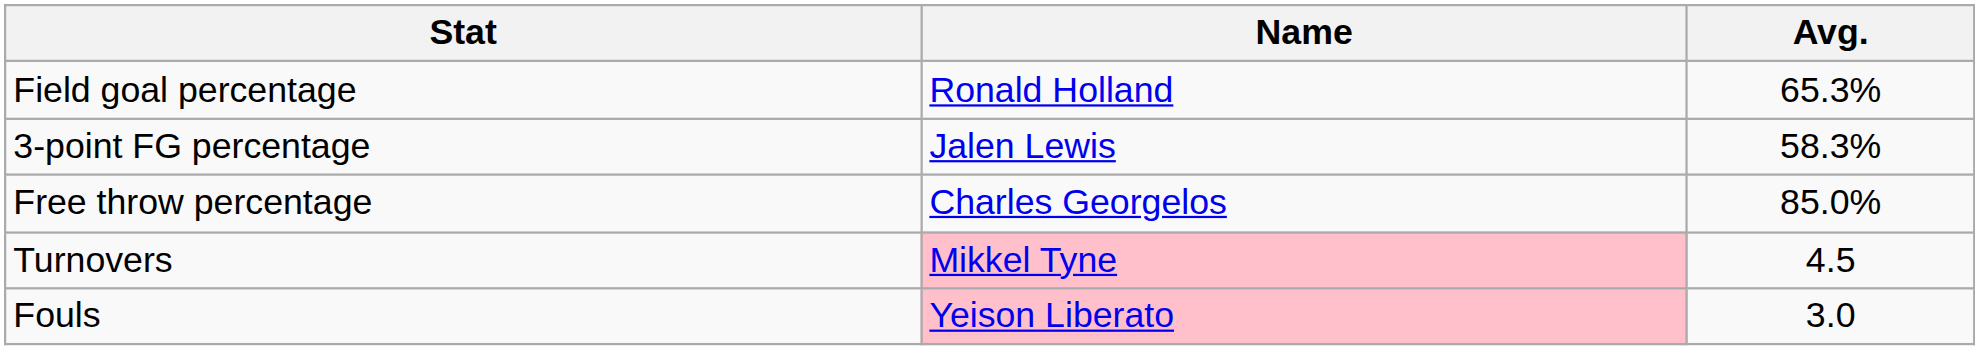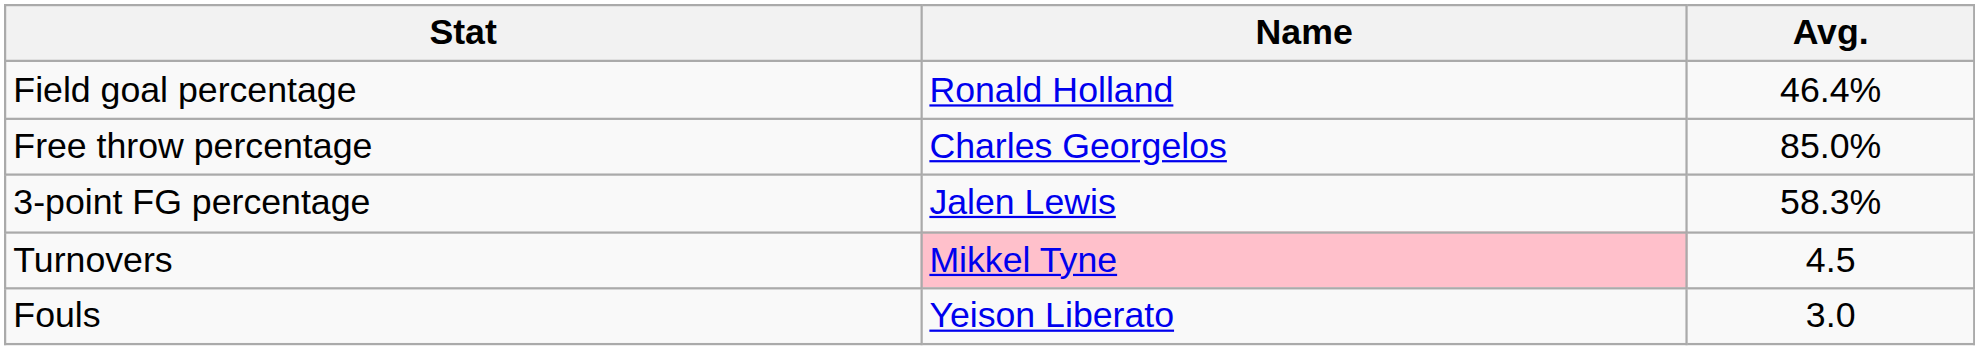Field goal percentage | Avg.: 65.3% -> 46.4%
rows swapped: 3-point FG percentage <-> Free throw percentage
Fouls | Name: pink background -> no background
